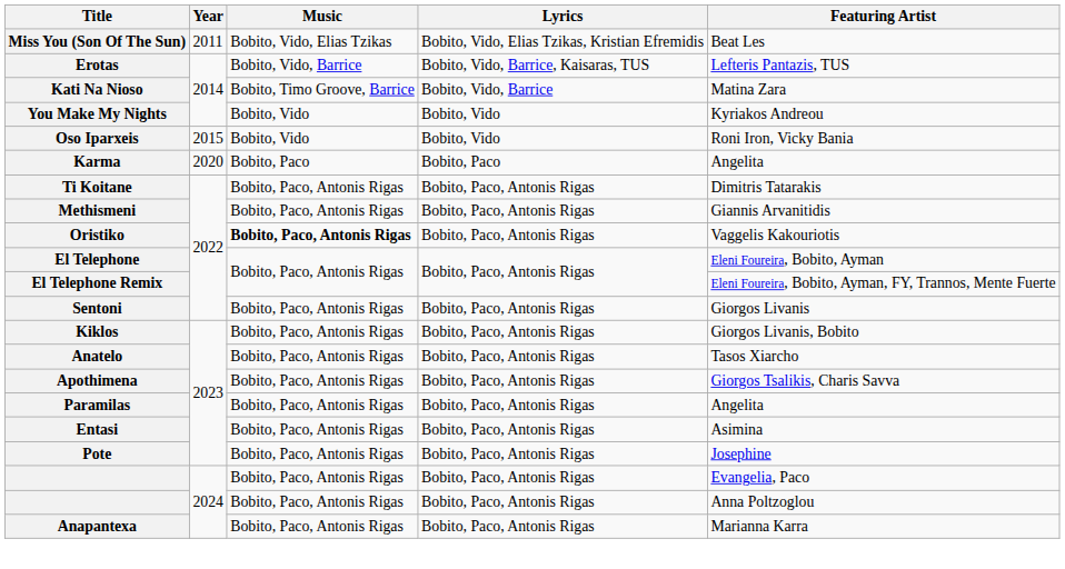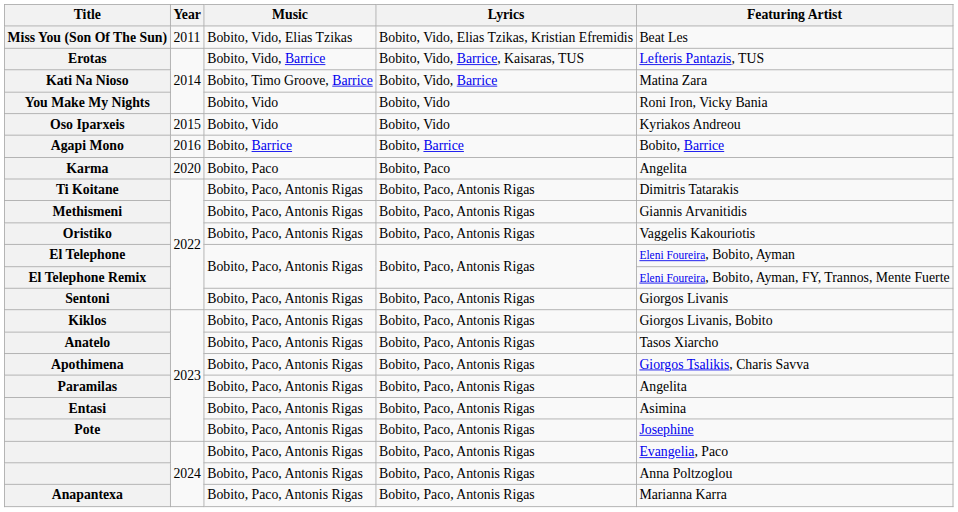You Make My Nights | Featuring Artist: Kyriakos Andreou -> Roni Iron, Vicky Bania
Oso Iparxeis | Featuring Artist: Roni Iron, Vicky Bania -> Kyriakos Andreou
+ row: Agapi Mono | 2016 | Bobito, Barrice | Bobito, Barrice | Bobito, Barrice
Oristiko | Music: bold -> normal
